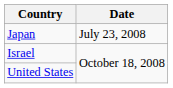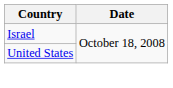- row: Japan | July 23, 2008
